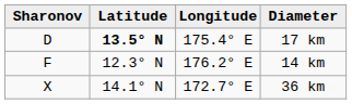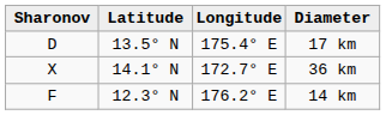17 km | Latitude: bold -> normal
rows swapped: 14 km <-> 36 km
